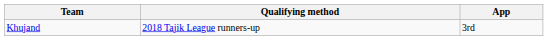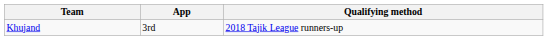columns swapped: Qualifying method <-> App
